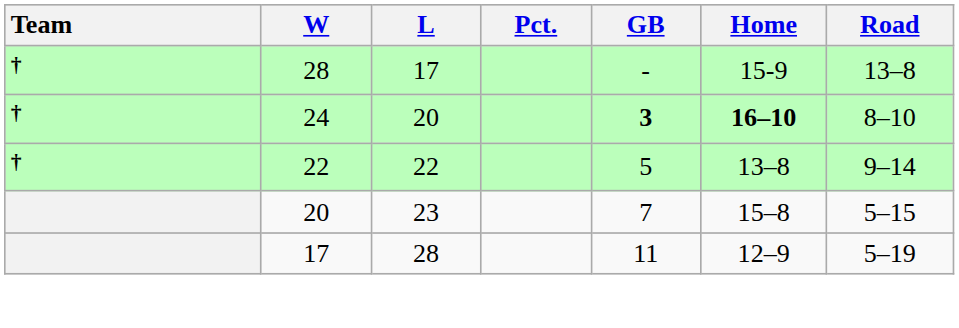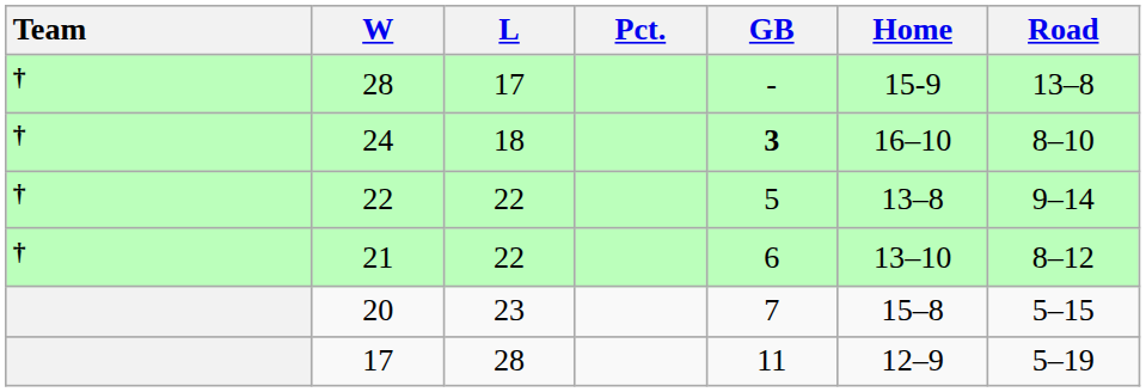24 | L: 20 -> 18
24 | Home: bold -> normal
+ row: † | 21 | 22 | 6 | 13–10 | 8–12
